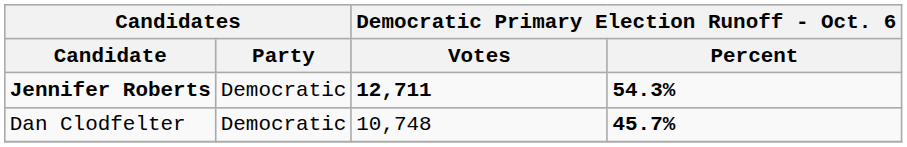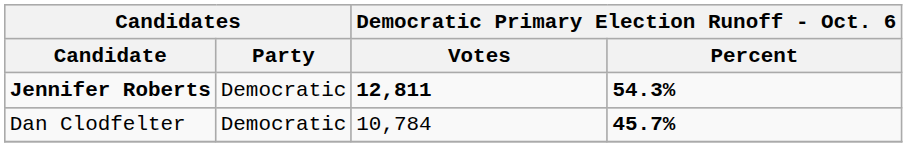Jennifer Roberts | Democratic Primary Election Runoff - Oct. 6 / Votes: 12,711 -> 12,811
Dan Clodfelter | Democratic Primary Election Runoff - Oct. 6 / Votes: 10,748 -> 10,784
